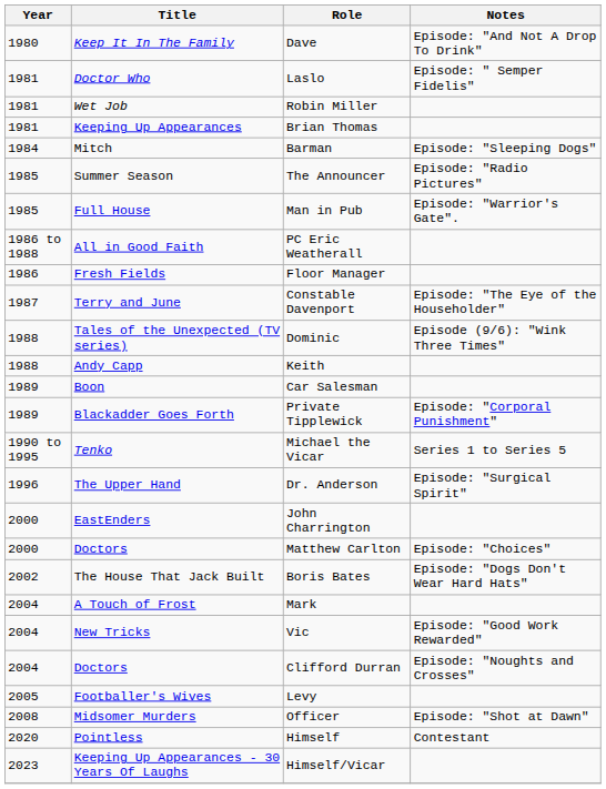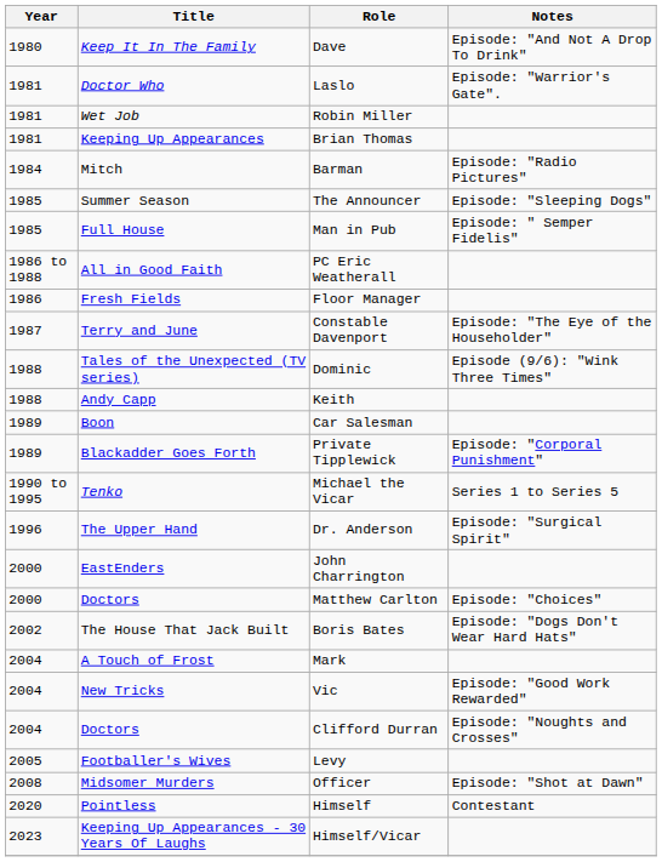Laslo | Notes: Episode: " Semper Fidelis" -> Episode: "Warrior's Gate".
Barman | Notes: Episode: "Sleeping Dogs" -> Episode: "Radio Pictures"
The Announcer | Notes: Episode: "Radio Pictures" -> Episode: "Sleeping Dogs"
Man in Pub | Notes: Episode: "Warrior's Gate". -> Episode: " Semper Fidelis"
